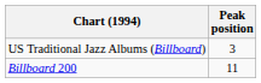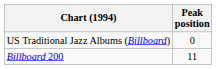US Traditional Jazz Albums (Billboard) | Peak position: 3 -> 0
